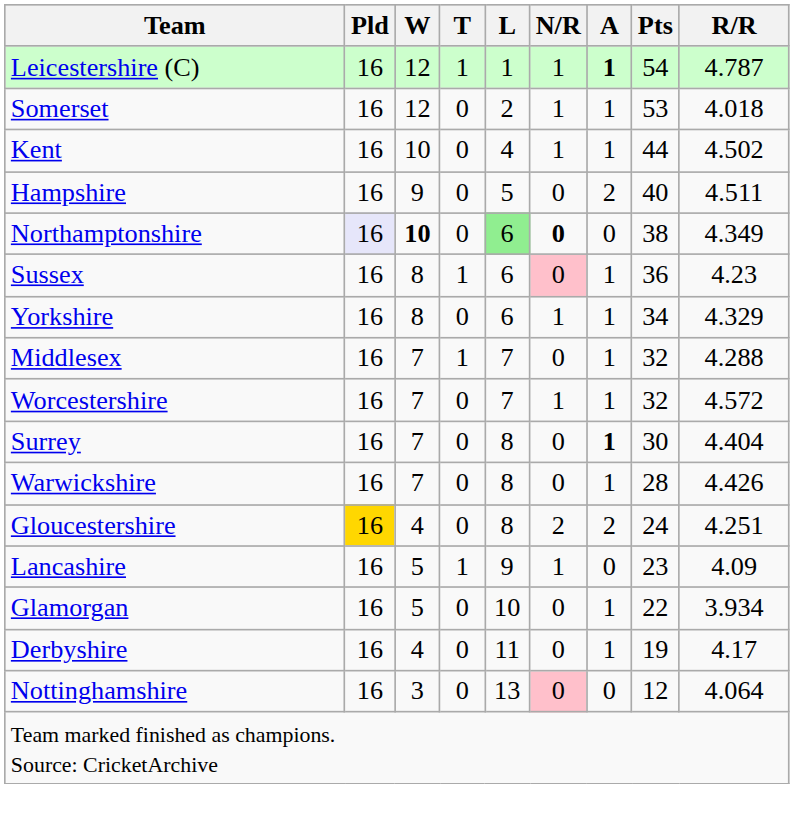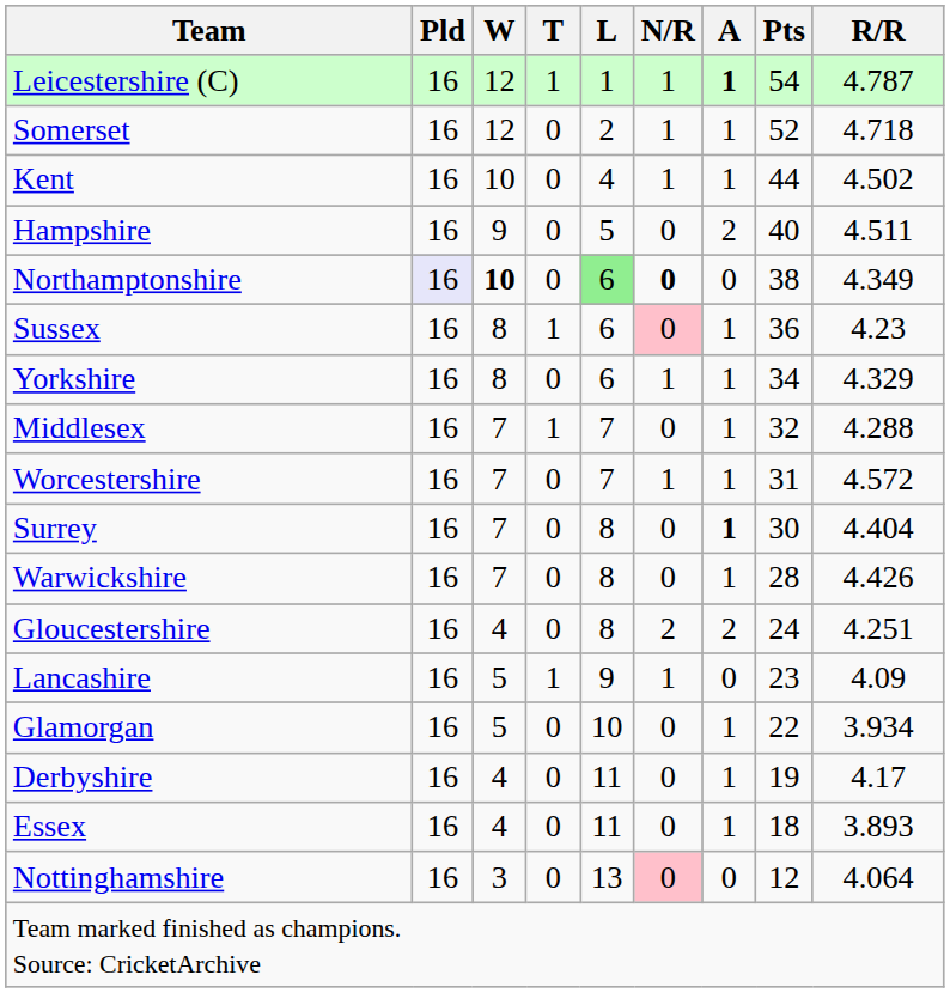Somerset | Pts: 53 -> 52
Somerset | R/R: 4.018 -> 4.718
Worcestershire | Pts: 32 -> 31
Gloucestershire | Pld: gold background -> no background
+ row: Essex | 16 | 4 | 0 | 11 | 0 | 1 | 18 | 3.893
